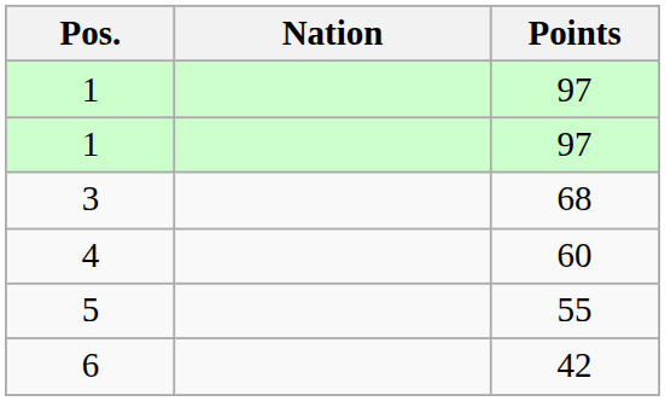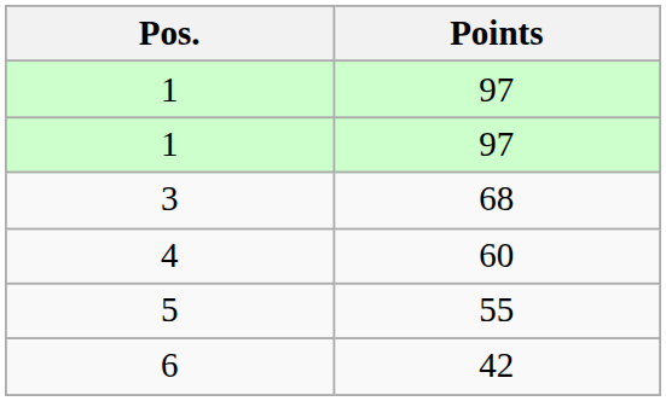- column: Nation
